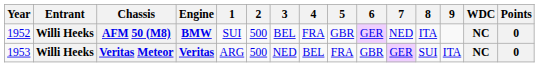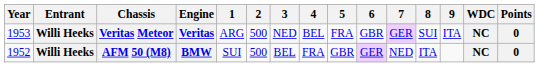rows swapped: AFM 50 (M8) <-> Veritas Meteor
